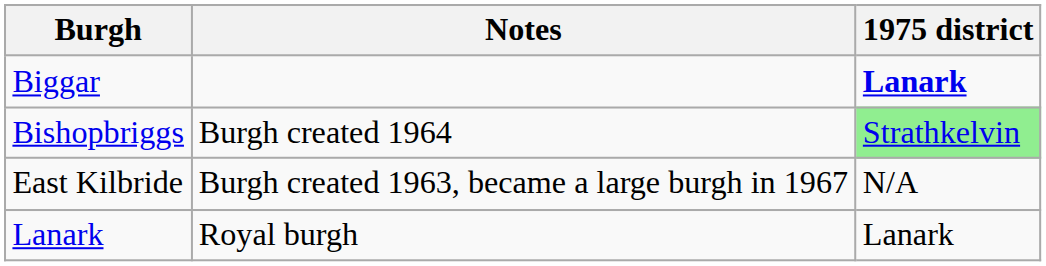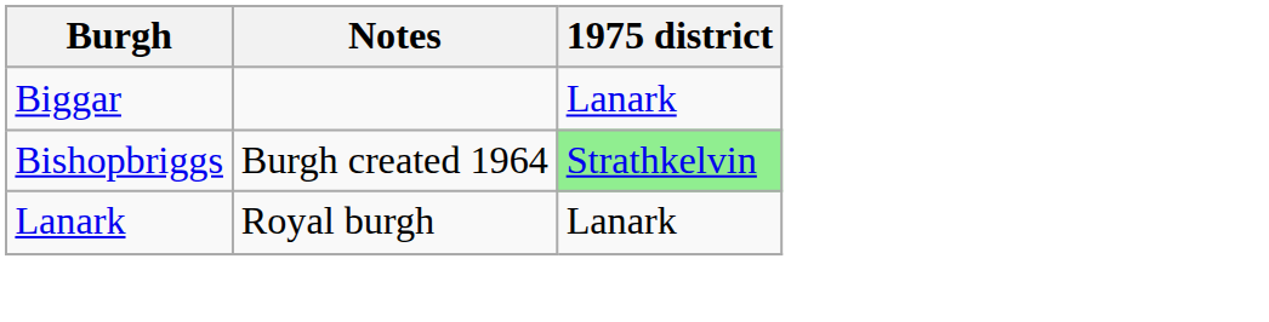Biggar | 1975 district: bold -> normal
- row: East Kilbride | Burgh created 1963, became a large burgh in 1967 | N/A
